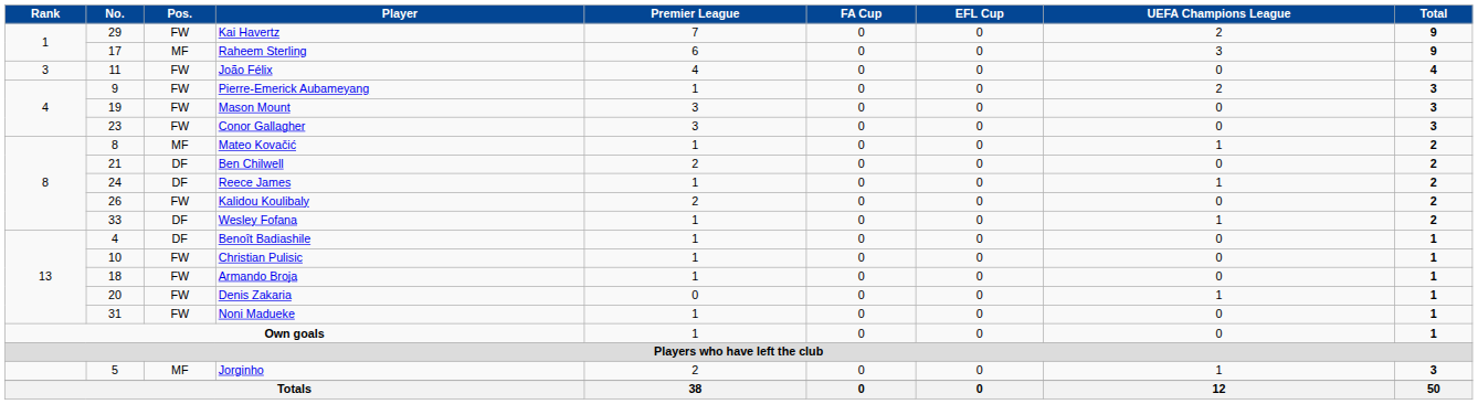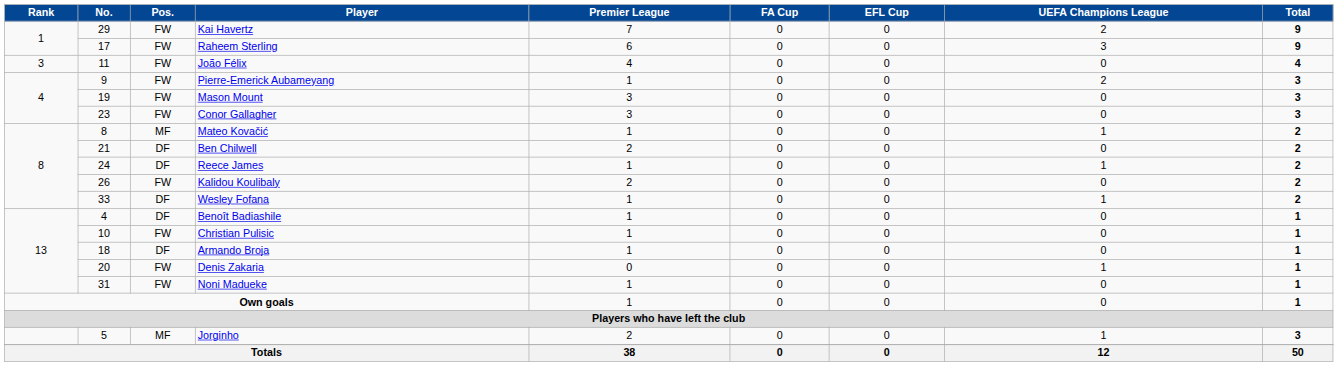Raheem Sterling | Pos.: MF -> FW
Armando Broja | Pos.: FW -> DF
